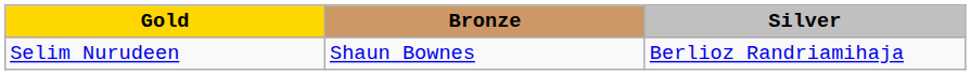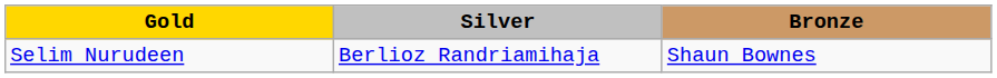columns swapped: Silver <-> Bronze
